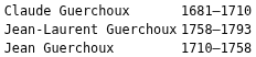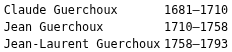rows swapped: Jean Guerchoux <-> Jean-Laurent Guerchoux
